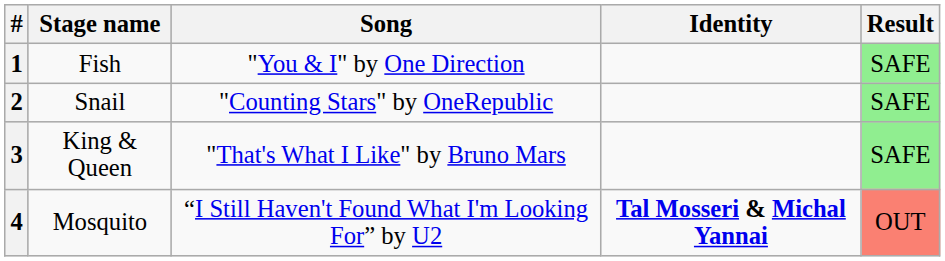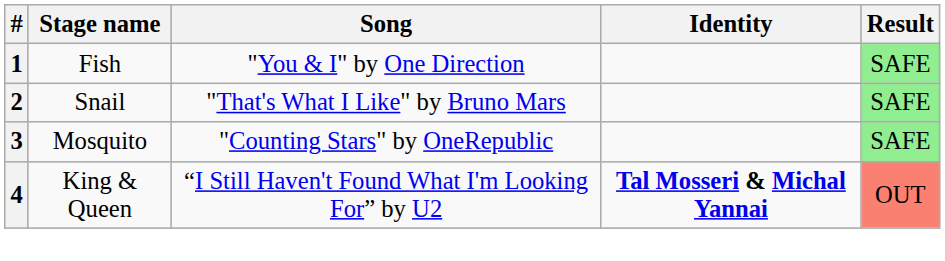2 | Song: "Counting Stars" by OneRepublic -> "That's What I Like" by Bruno Mars
3 | Stage name: King & Queen -> Mosquito
3 | Song: "That's What I Like" by Bruno Mars -> "Counting Stars" by OneRepublic
4 | Stage name: Mosquito -> King & Queen
